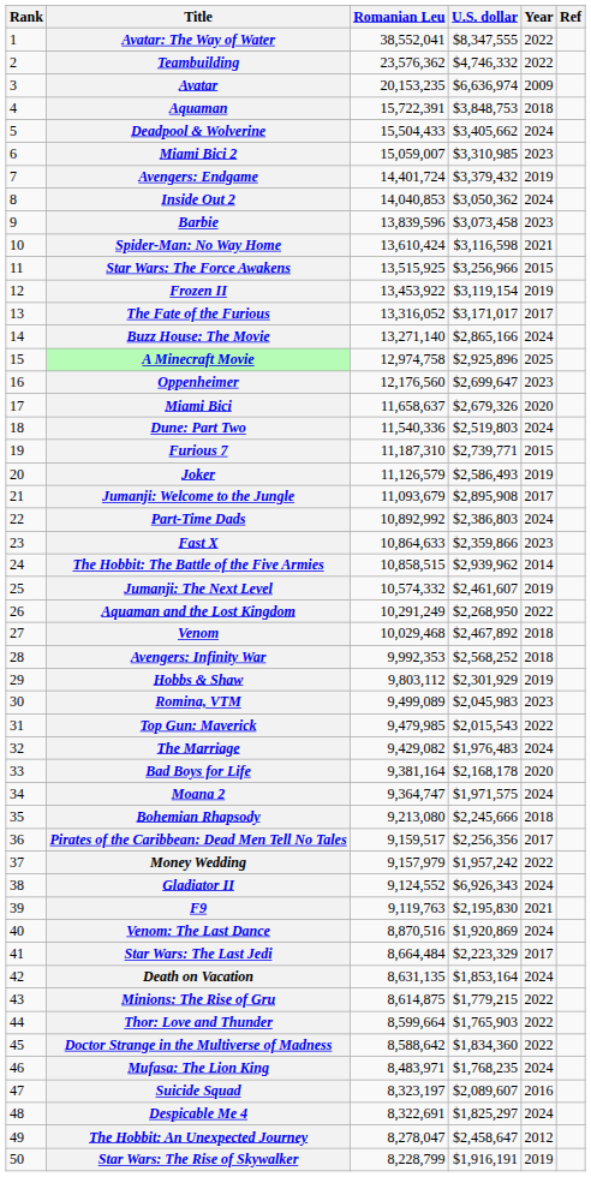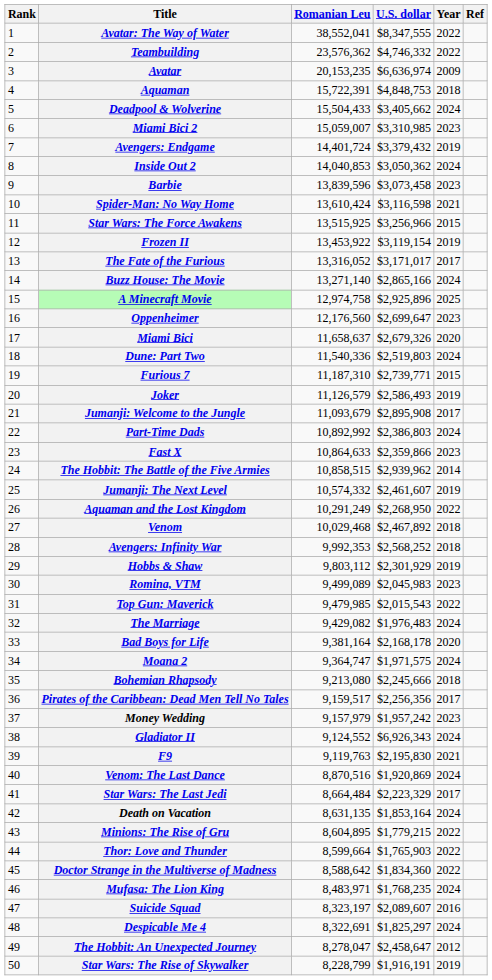Aquaman | U.S. dollar: $3,848,753 -> $4,848,753
Money Wedding | Year: 2022 -> 2023
Minions: The Rise of Gru | Romanian Leu: 8,614,875 -> 8,604,895
